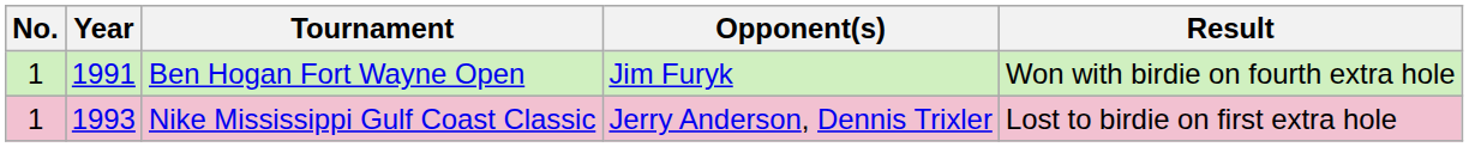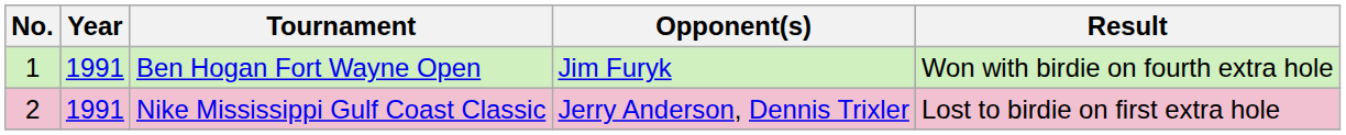Nike Mississippi Gulf Coast Classic | No.: 1 -> 2
Nike Mississippi Gulf Coast Classic | Year: 1993 -> 1991
